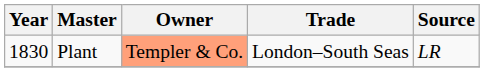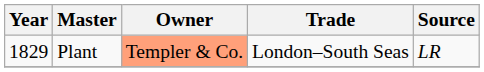Plant | Year: 1830 -> 1829
